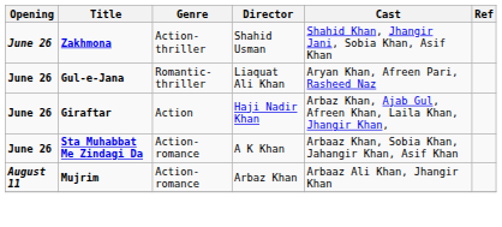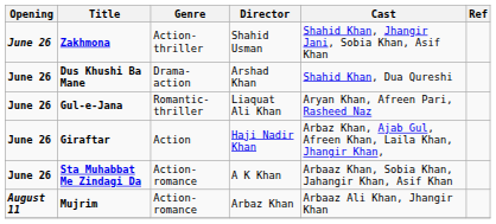+ row: June 26 | Dus Khushi Ba Mane | Drama-action | Arshad Khan | Shahid Khan, Dua Qureshi
